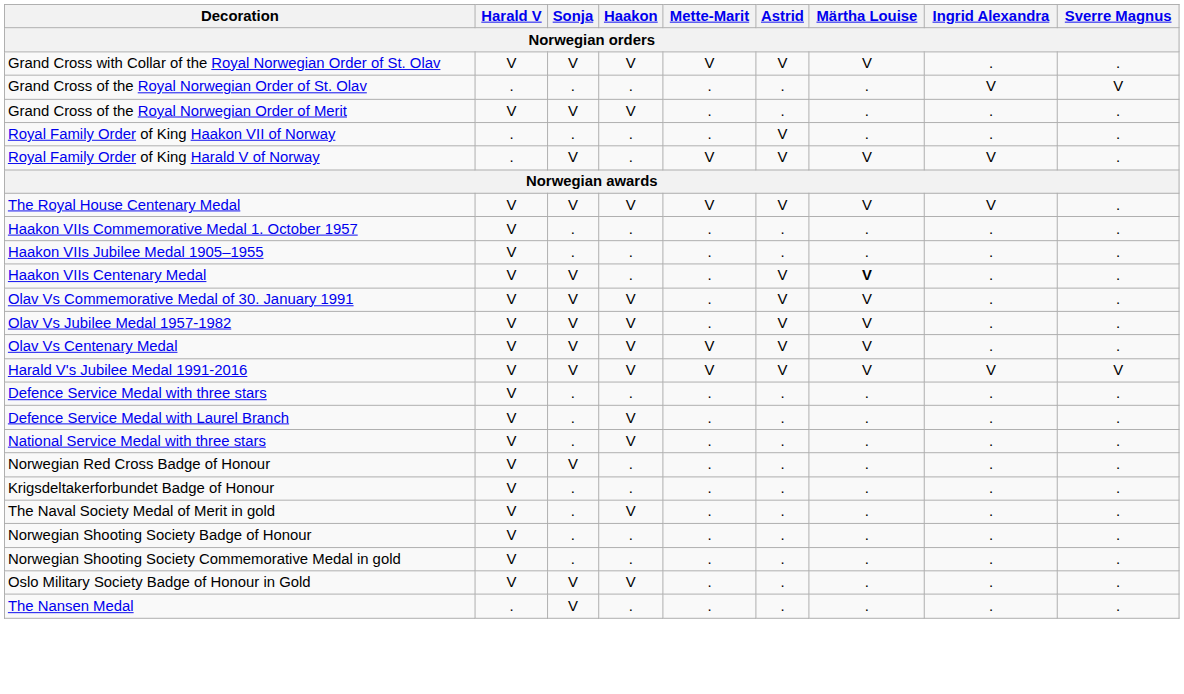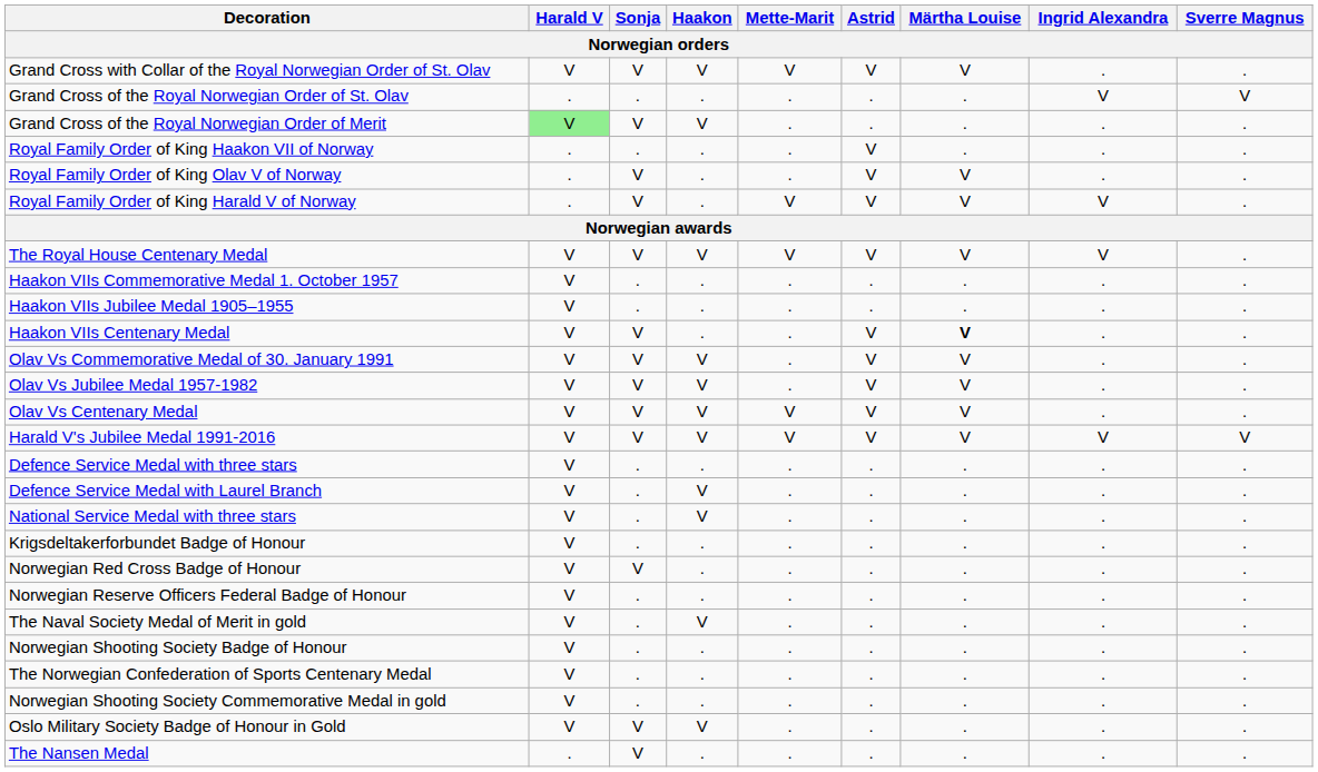Grand Cross of the Royal Norwegian Order of Merit | Harald V: no background -> lightgreen background
+ row: Royal Family Order of King Olav V of Norway | . | V | . | . | V | V | . | .
rows swapped: Krigsdeltakerforbundet Badge of Honour <-> Norwegian Red Cross Badge of Honour
+ row: Norwegian Reserve Officers Federal Badge of Honour | V | . | . | . | . | . | . | .
+ row: The Norwegian Confederation of Sports Centenary Medal | V | . | . | . | . | . | . | .
